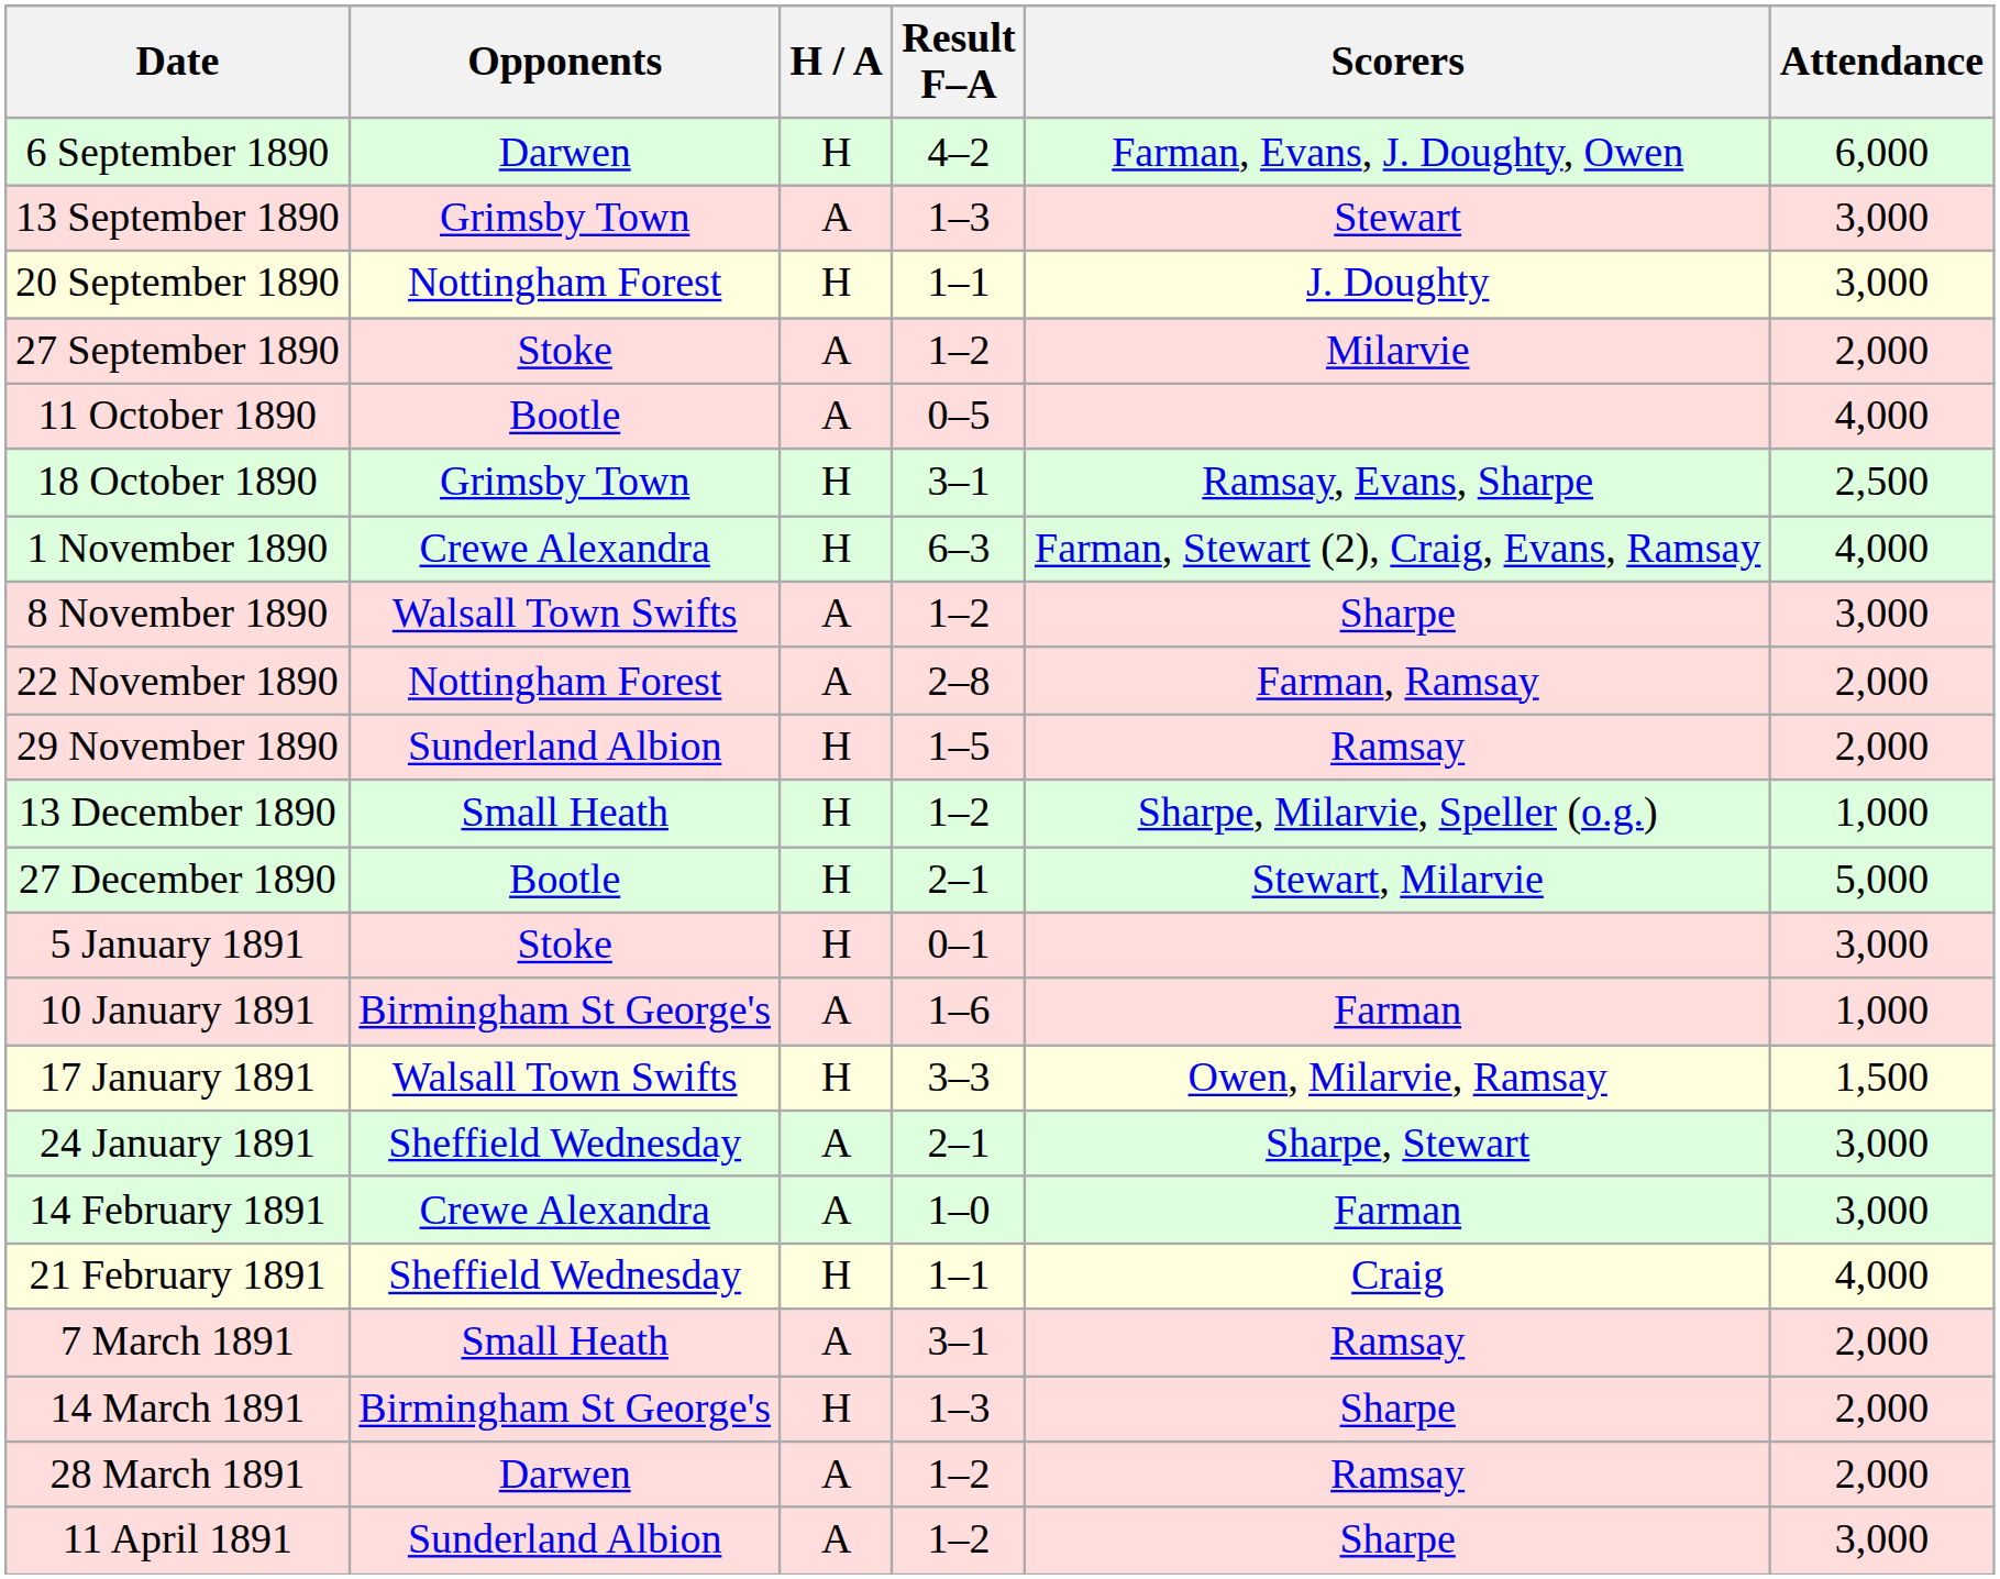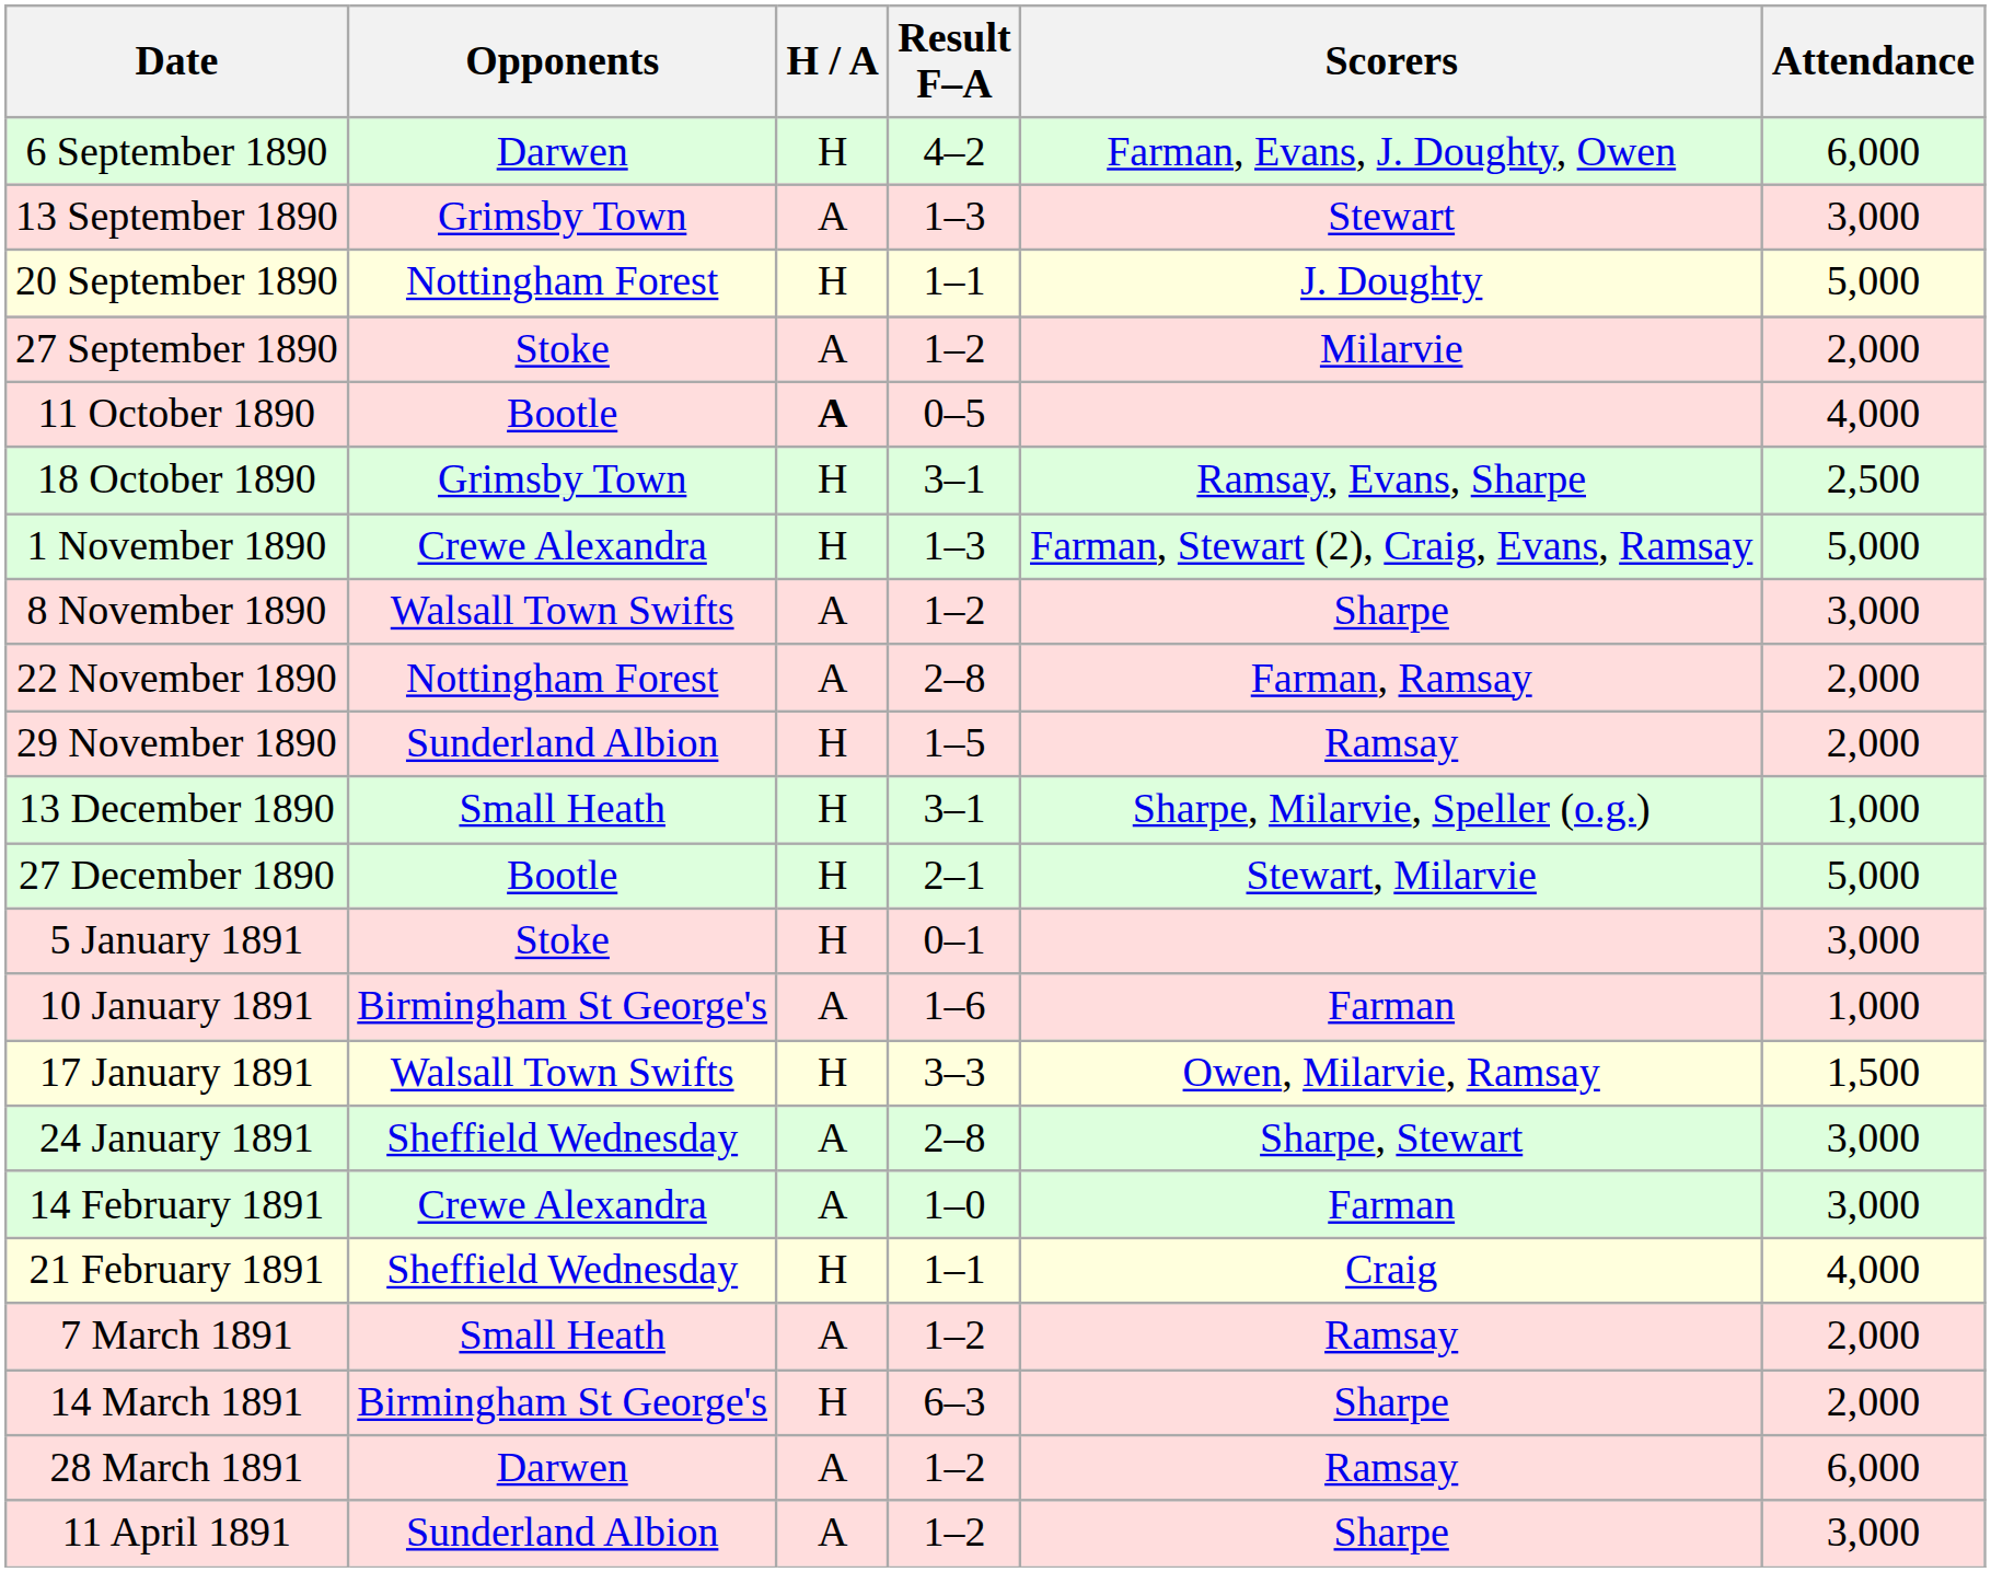20 September 1890 | Attendance: 3,000 -> 5,000
11 October 1890 | H / A: normal -> bold
1 November 1890 | Result F–A: 6–3 -> 1–3
1 November 1890 | Attendance: 4,000 -> 5,000
13 December 1890 | Result F–A: 1–2 -> 3–1
24 January 1891 | Result F–A: 2–1 -> 2–8
7 March 1891 | Result F–A: 3–1 -> 1–2
14 March 1891 | Result F–A: 1–3 -> 6–3
28 March 1891 | Attendance: 2,000 -> 6,000
